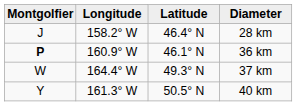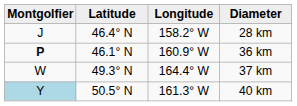columns swapped: Latitude <-> Longitude
40 km | Montgolfier: no background -> lightblue background
